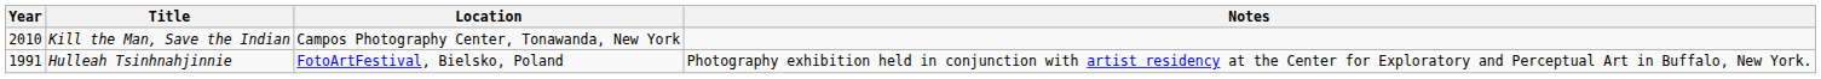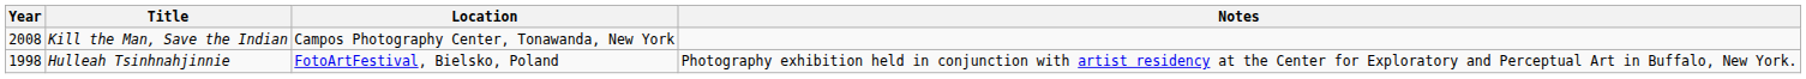Kill the Man, Save the Indian | Year: 2010 -> 2008
Hulleah Tsinhnahjinnie | Year: 1991 -> 1998
